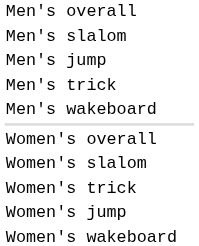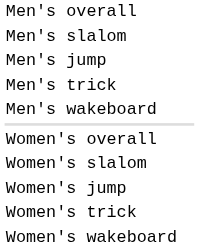rows swapped: Women's jump <-> Women's trick
